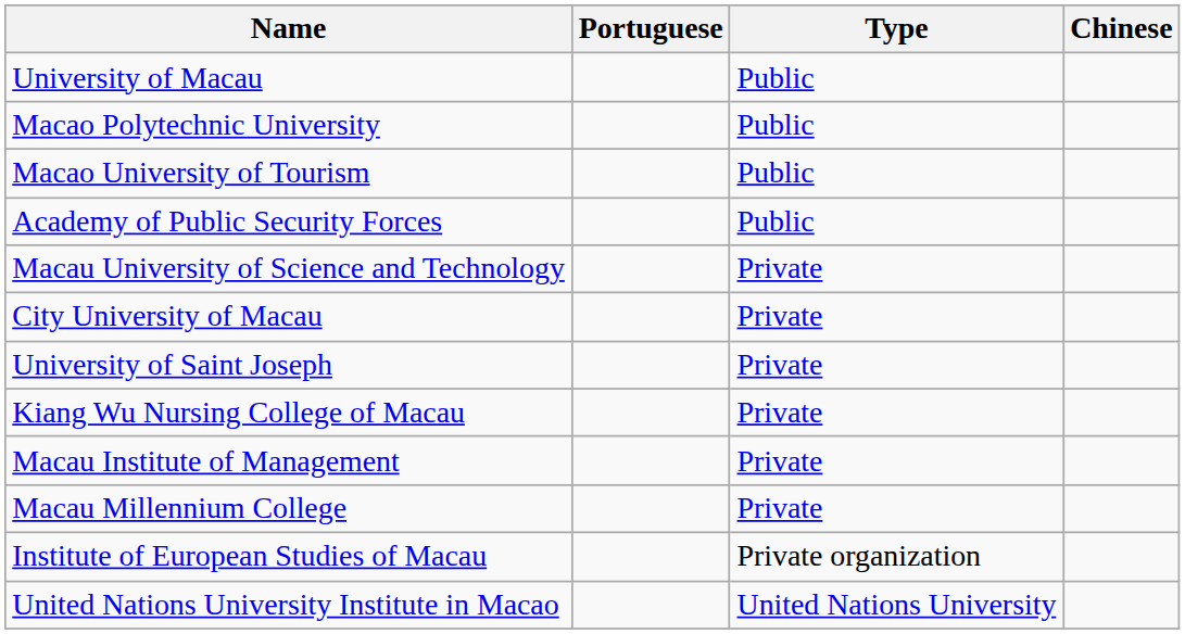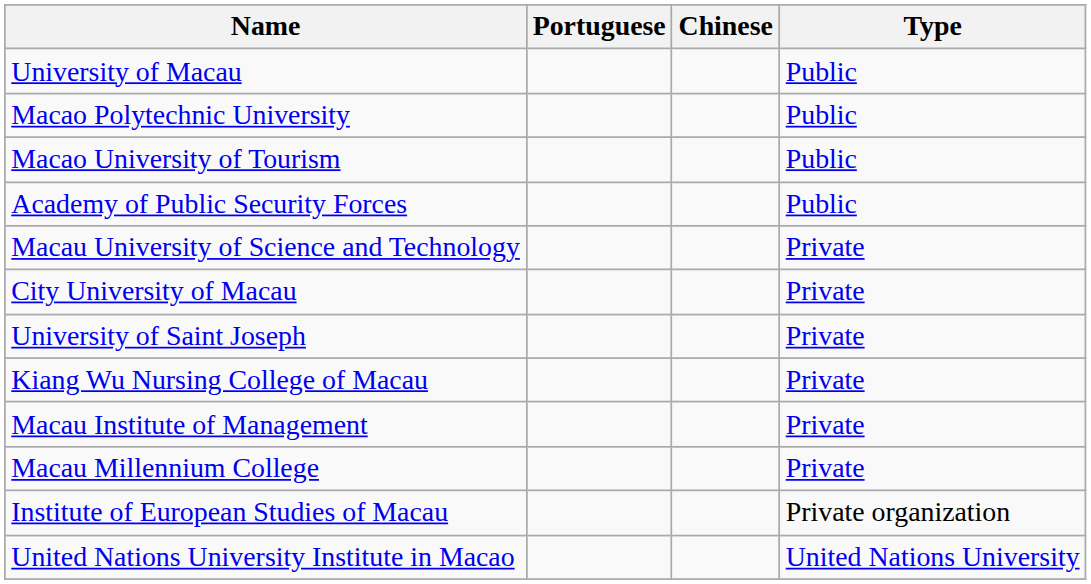columns swapped: Chinese <-> Type
